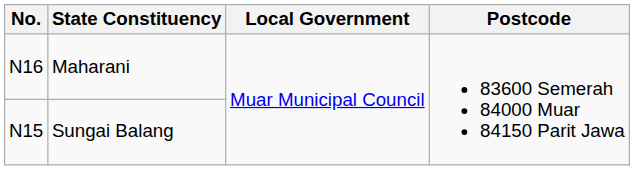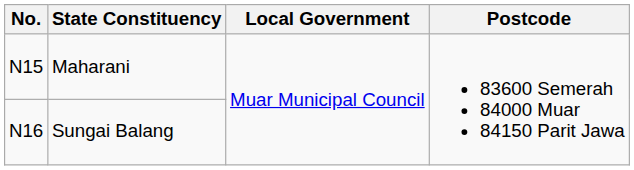Maharani | No.: N16 -> N15
Sungai Balang | No.: N15 -> N16
